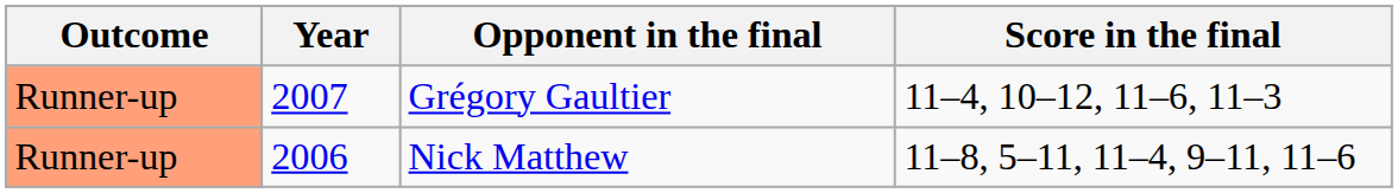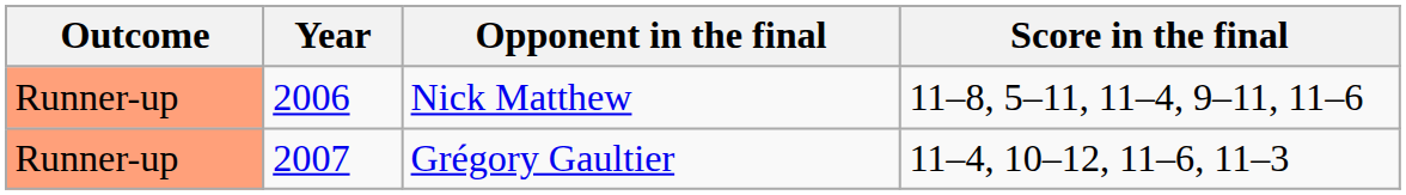rows swapped: Nick Matthew <-> Grégory Gaultier
